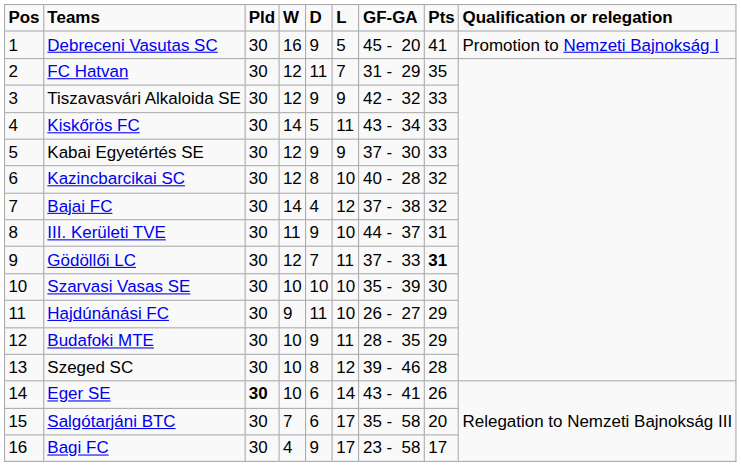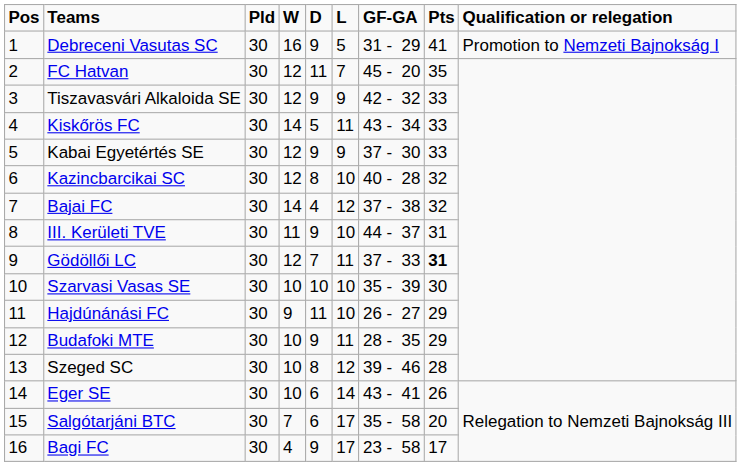Debreceni Vasutas SC | GF-GA: 45 - 20 -> 31 - 29
FC Hatvan | GF-GA: 31 - 29 -> 45 - 20
Eger SE | Pld: bold -> normal
